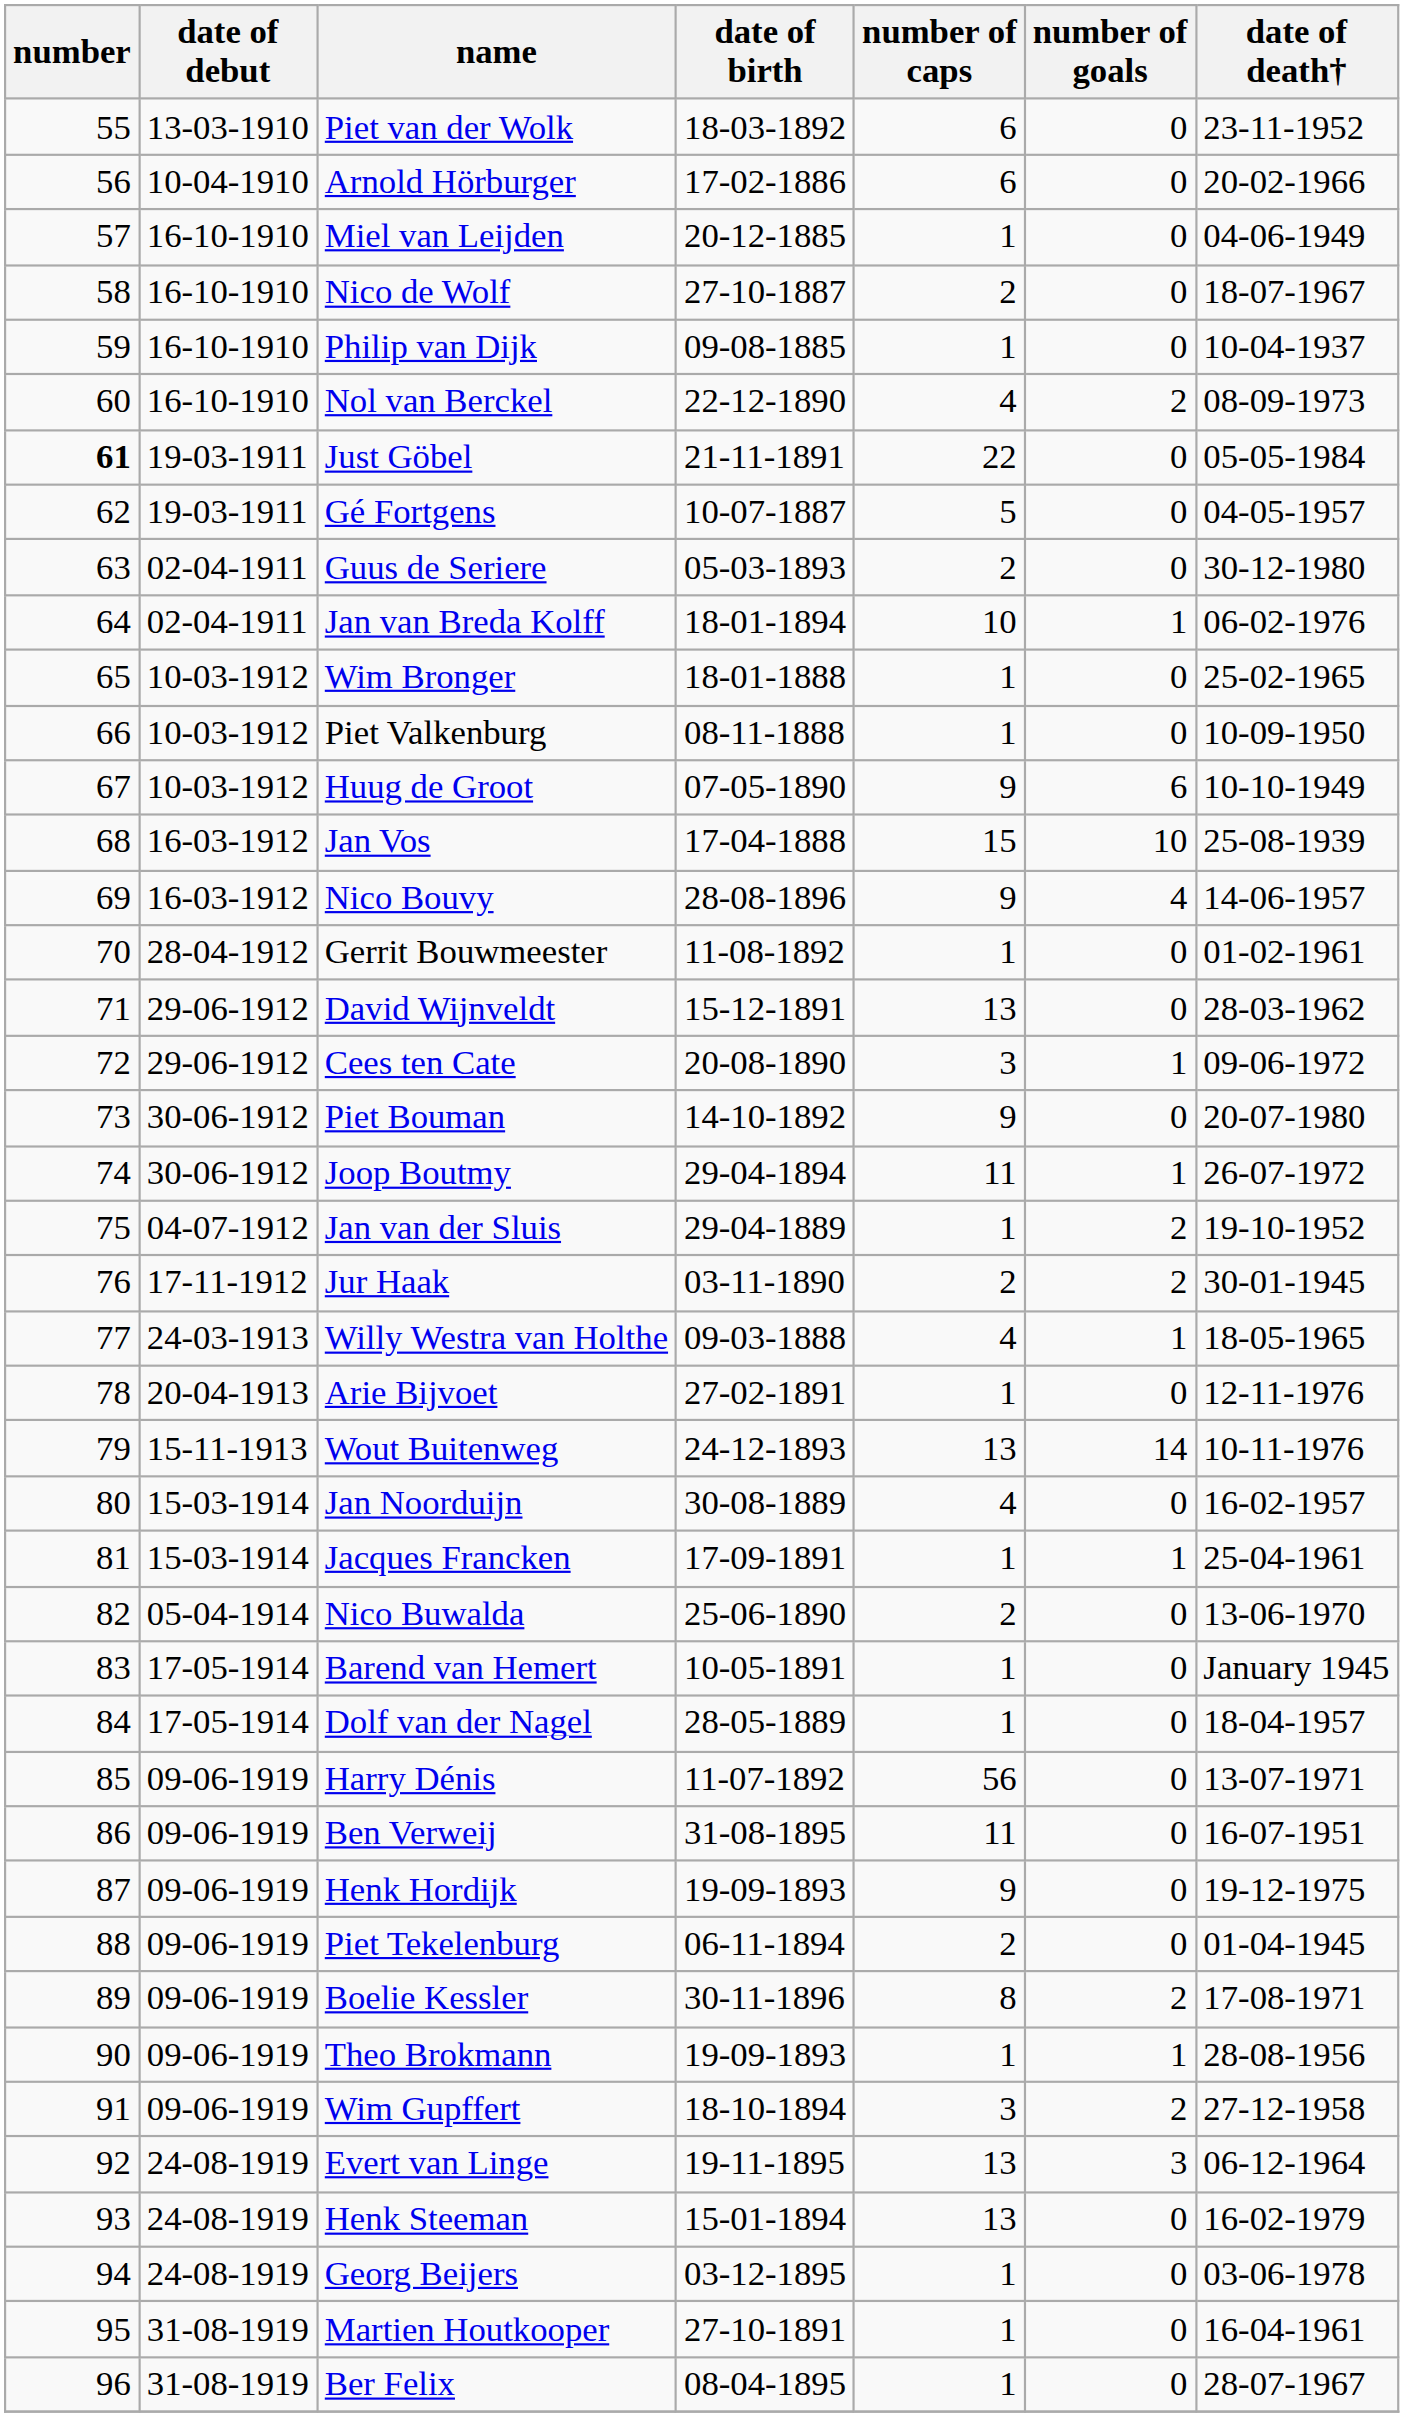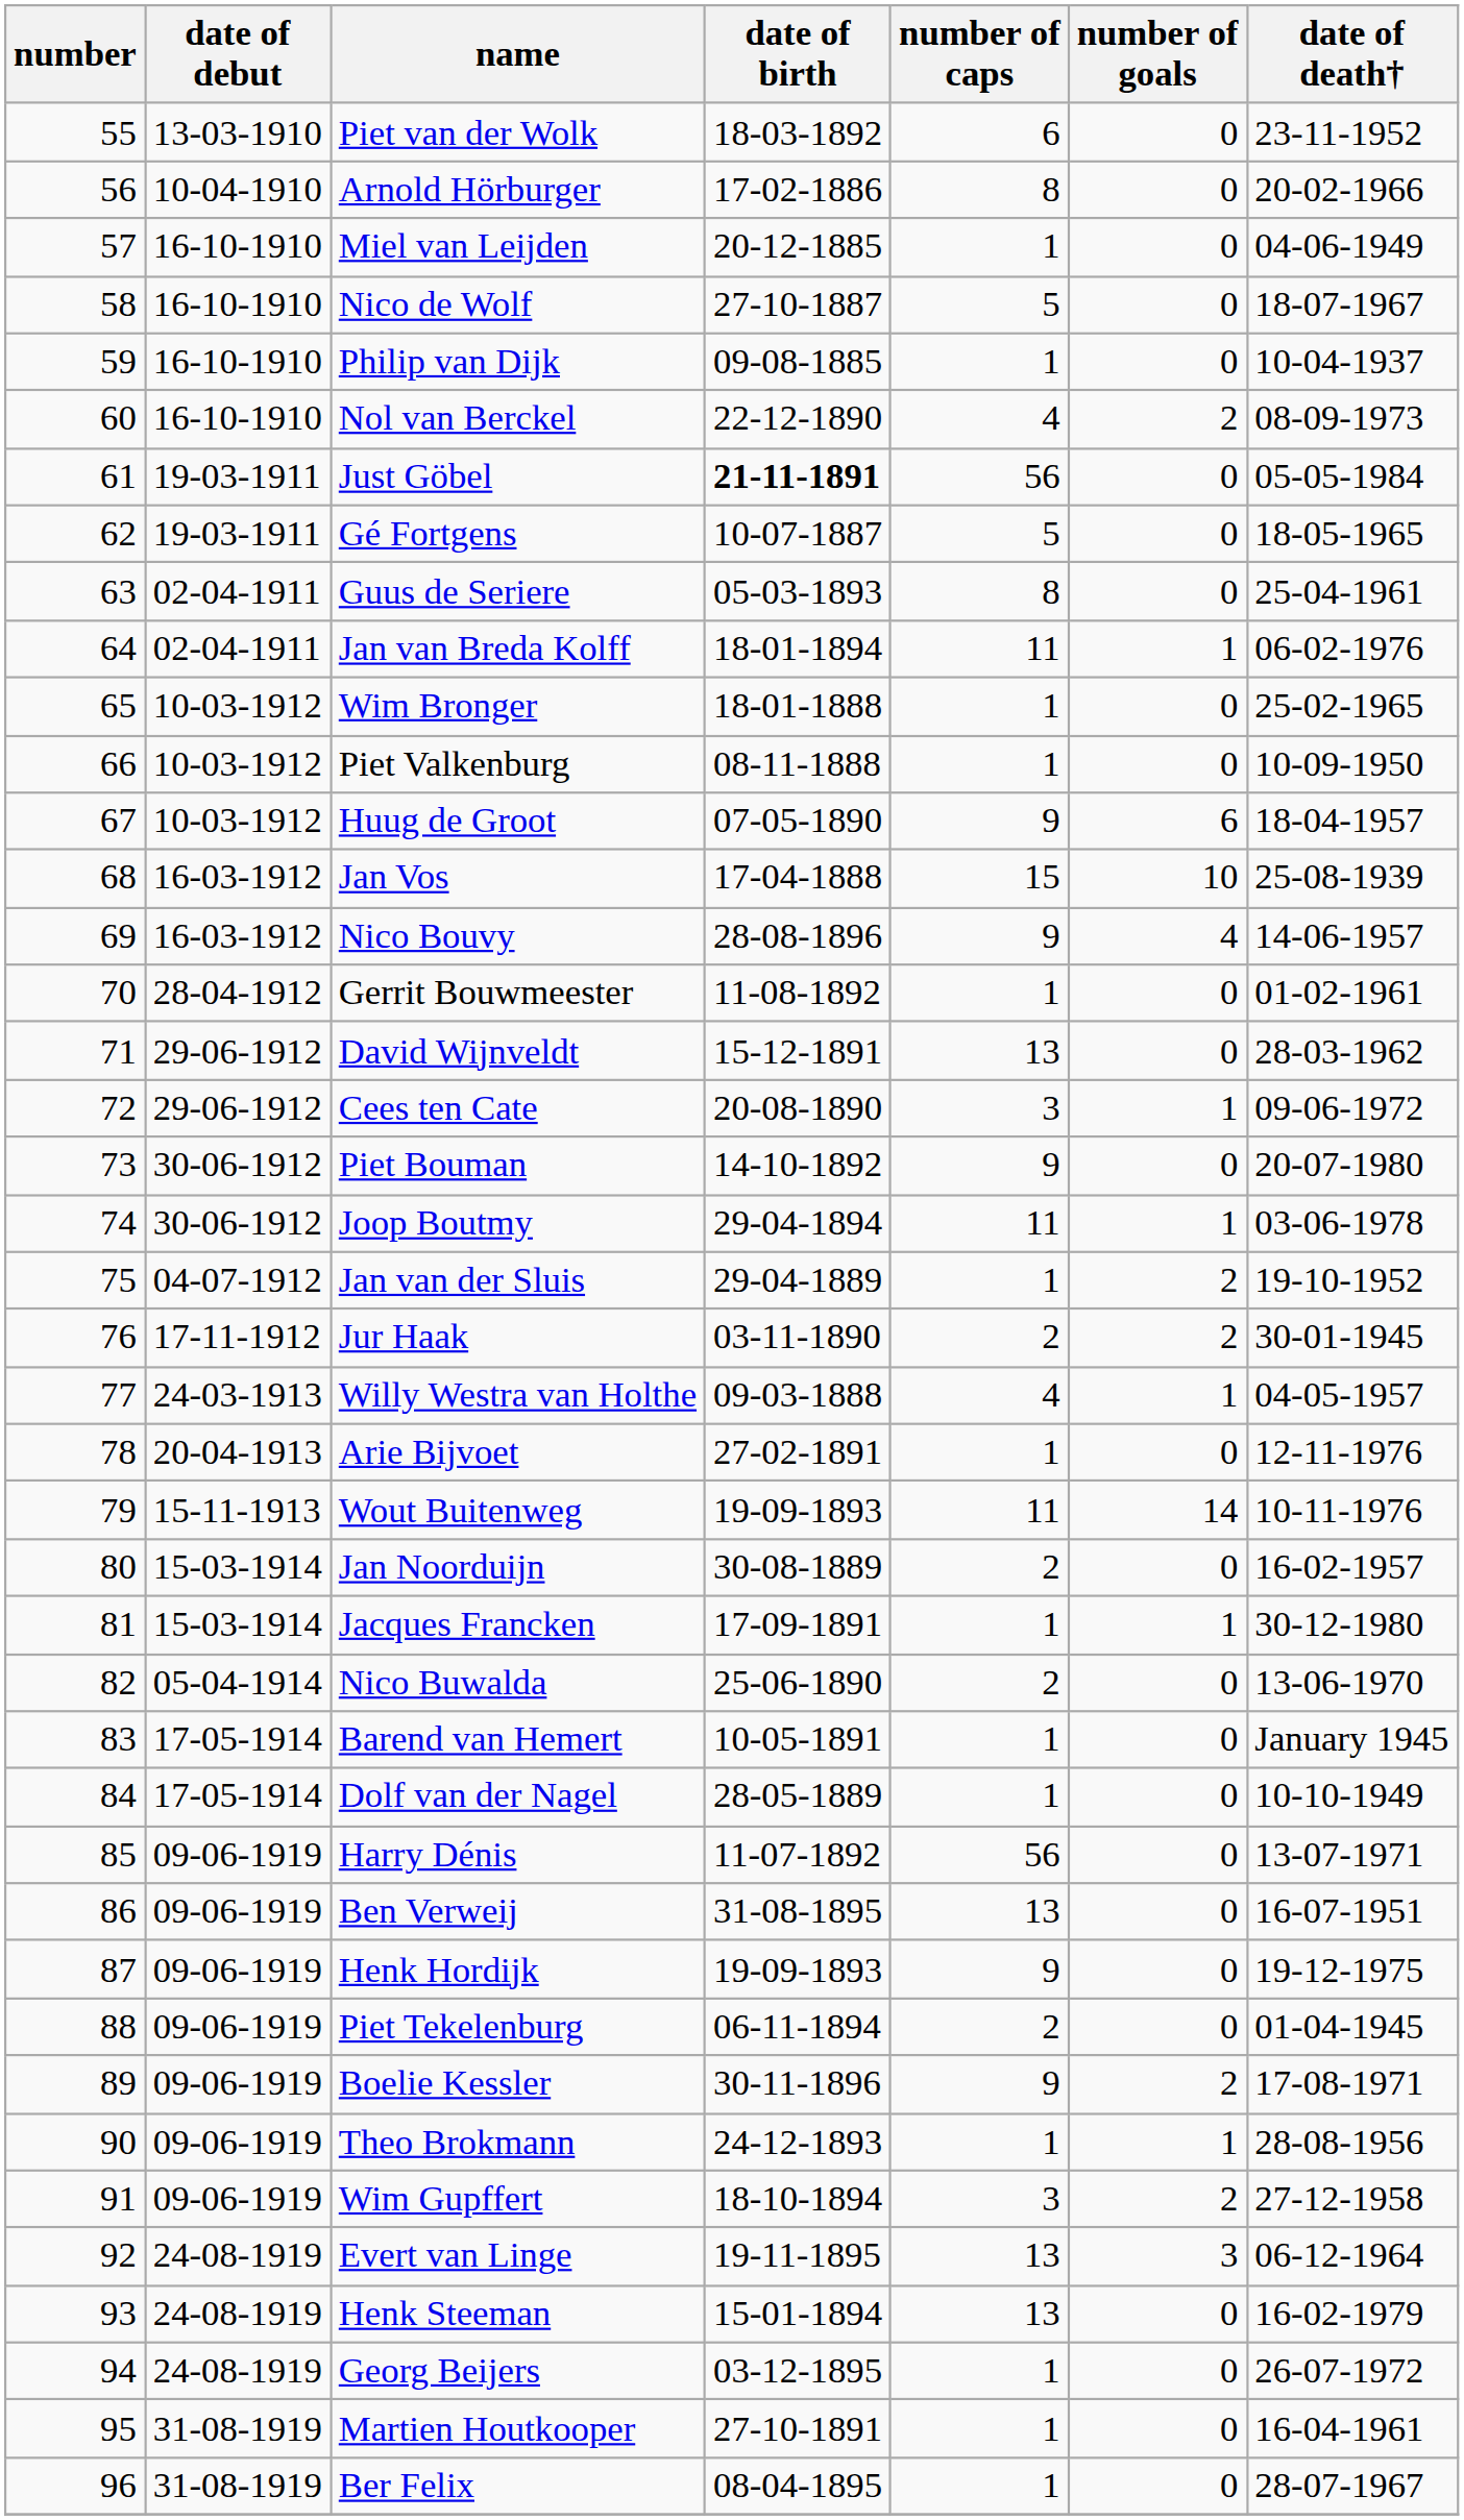Arnold Hörburger | number of caps: 6 -> 8
Nico de Wolf | number of caps: 2 -> 5
Just Göbel | number: bold -> normal
Just Göbel | date of birth: normal -> bold
Just Göbel | number of caps: 22 -> 56
Gé Fortgens | date of death†: 04-05-1957 -> 18-05-1965
Guus de Seriere | number of caps: 2 -> 8
Guus de Seriere | date of death†: 30-12-1980 -> 25-04-1961
Jan van Breda Kolff | number of caps: 10 -> 11
Huug de Groot | date of death†: 10-10-1949 -> 18-04-1957
Joop Boutmy | date of death†: 26-07-1972 -> 03-06-1978
Willy Westra van Holthe | date of death†: 18-05-1965 -> 04-05-1957
Wout Buitenweg | date of birth: 24-12-1893 -> 19-09-1893
Wout Buitenweg | number of caps: 13 -> 11
Jan Noorduijn | number of caps: 4 -> 2
Jacques Francken | date of death†: 25-04-1961 -> 30-12-1980
Dolf van der Nagel | date of death†: 18-04-1957 -> 10-10-1949
Ben Verweij | number of caps: 11 -> 13
Boelie Kessler | number of caps: 8 -> 9
Theo Brokmann | date of birth: 19-09-1893 -> 24-12-1893
Georg Beijers | date of death†: 03-06-1978 -> 26-07-1972
